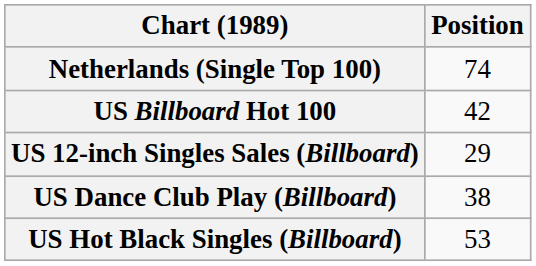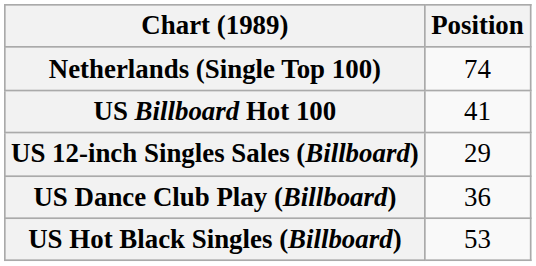US Billboard Hot 100 | Position: 42 -> 41
US Dance Club Play (Billboard) | Position: 38 -> 36
